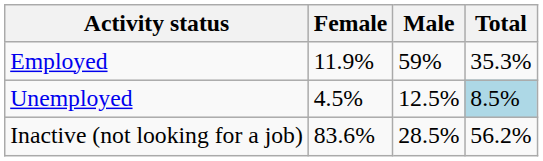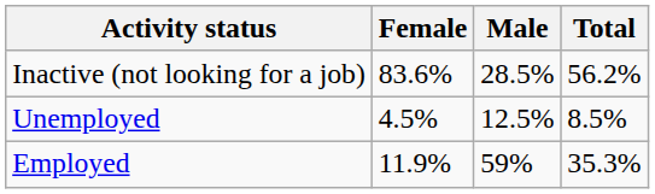rows swapped: Employed <-> Inactive (not looking for a job)
Unemployed | Total: lightblue background -> no background
